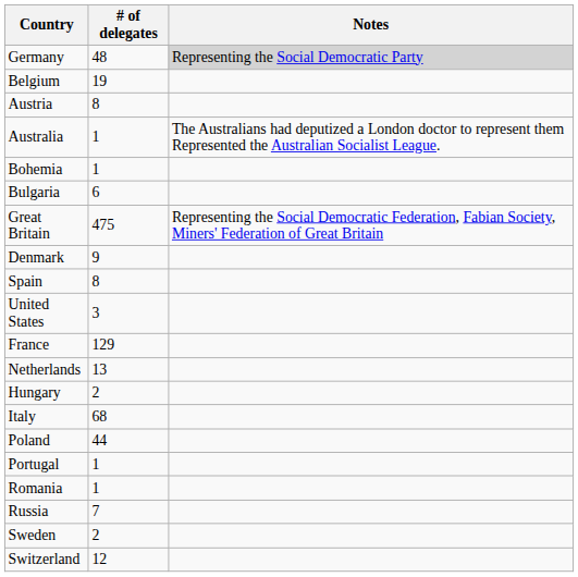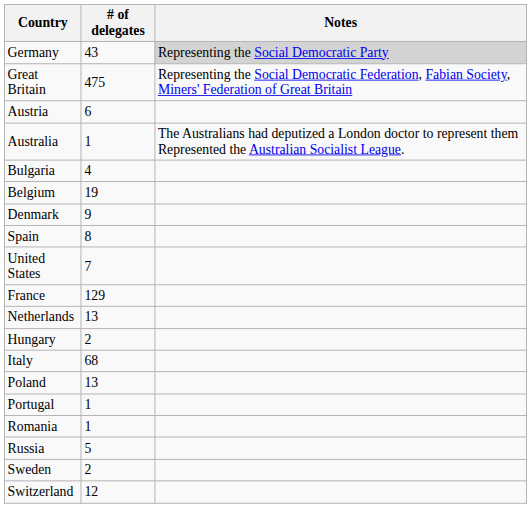Germany | # of delegates: 48 -> 43
rows swapped: Great Britain <-> Belgium
Austria | # of delegates: 8 -> 6
- row: Bohemia | 1
Bulgaria | # of delegates: 6 -> 4
United States | # of delegates: 3 -> 7
Poland | # of delegates: 44 -> 13
Russia | # of delegates: 7 -> 5
